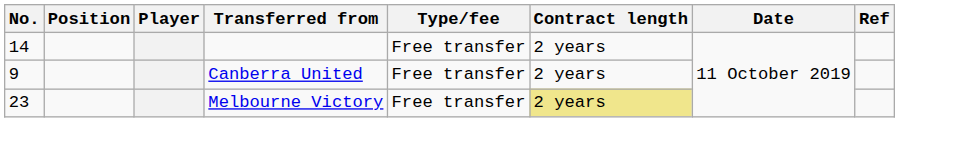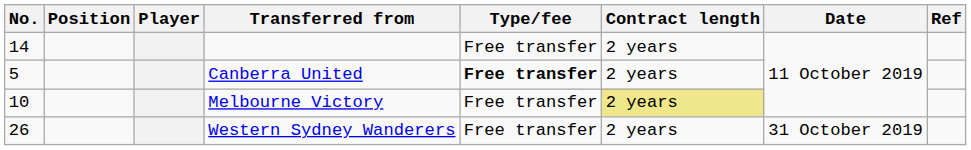Canberra United | No.: 9 -> 5
Canberra United | Type/fee: normal -> bold
Melbourne Victory | No.: 23 -> 10
+ row: 26 | Western Sydney Wanderers | Free transfer | 2 years | 31 October 2019
